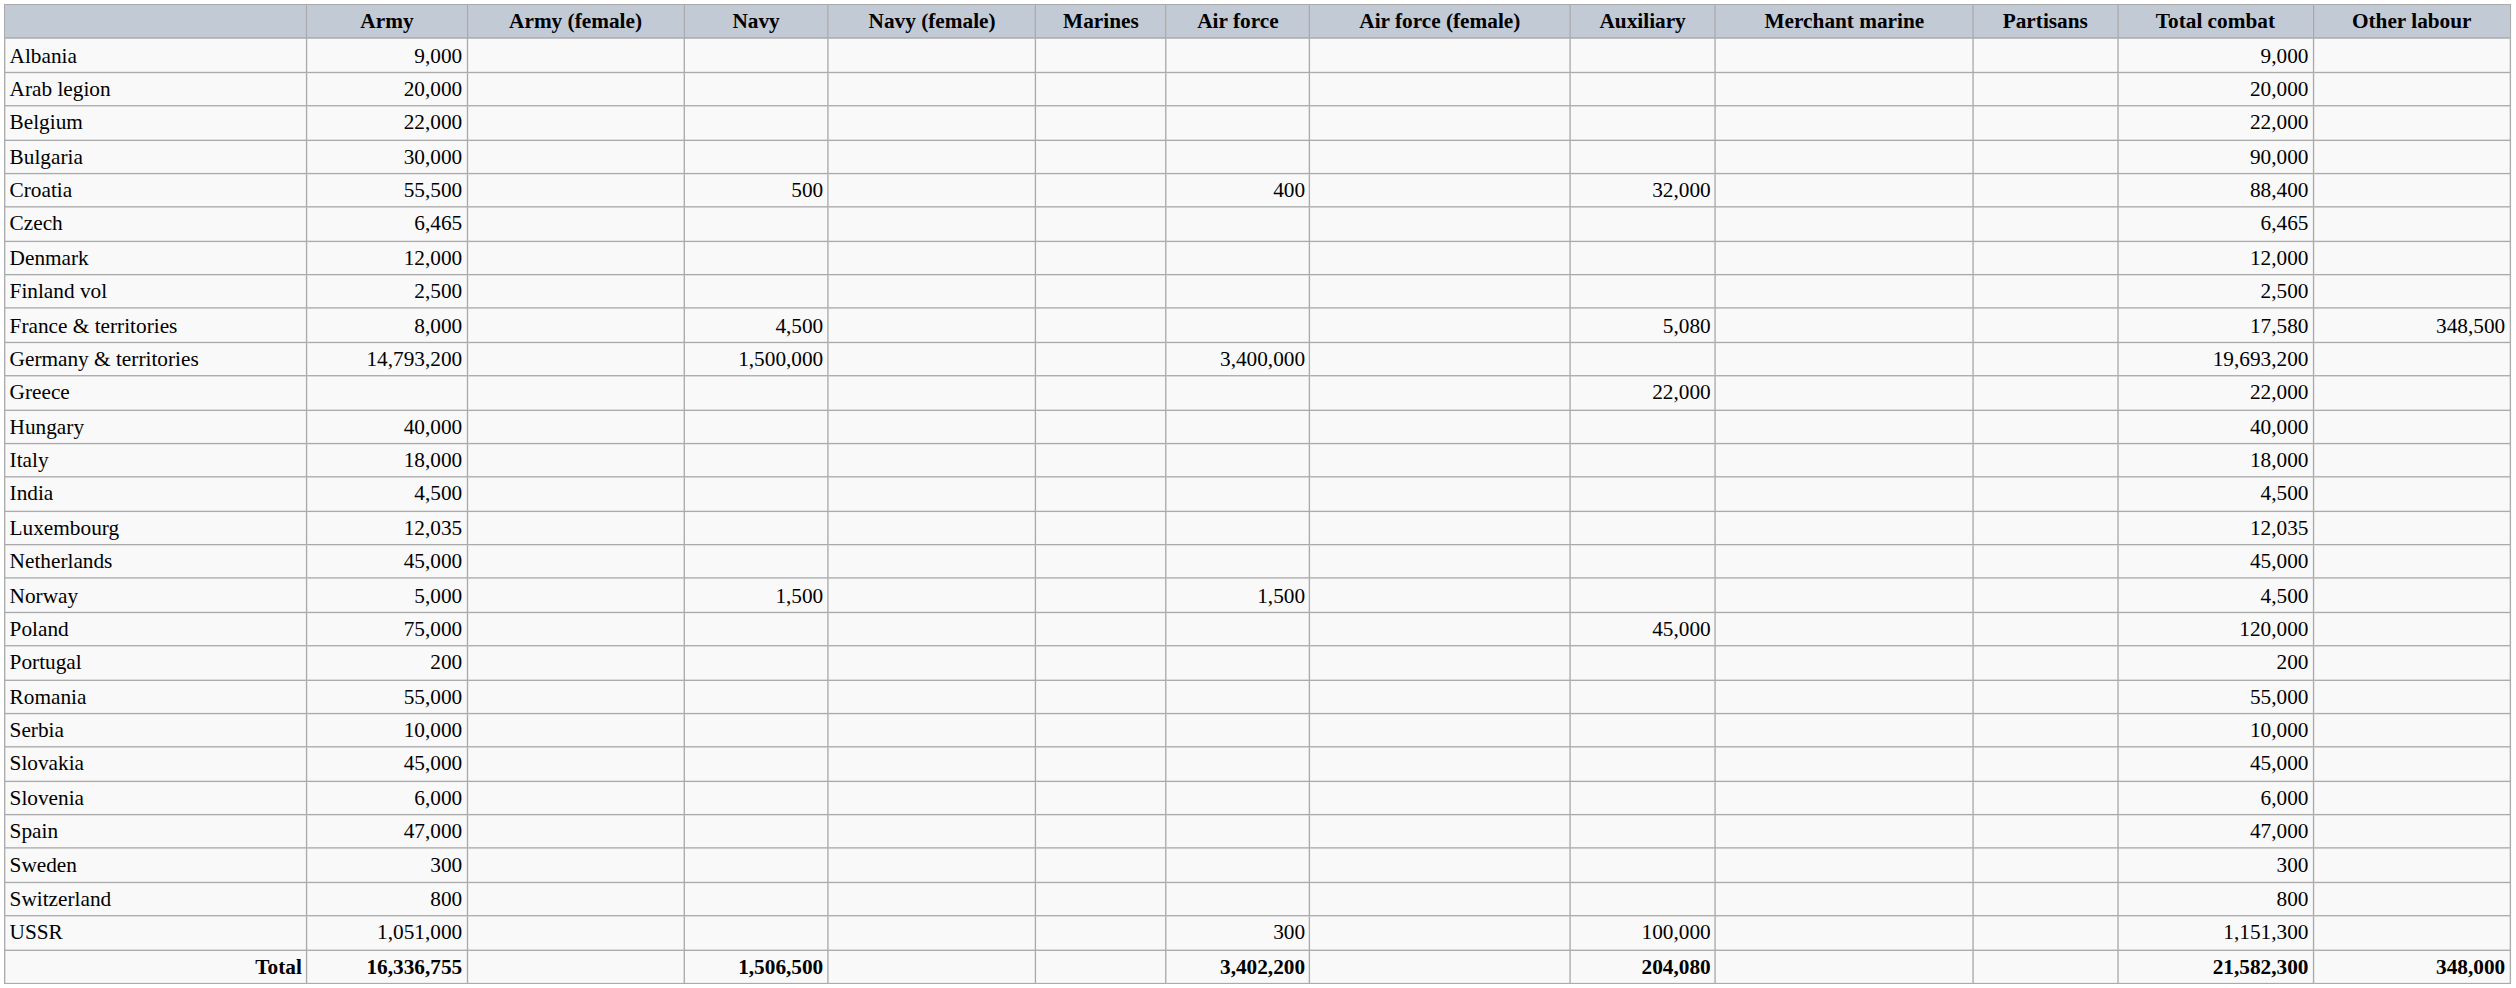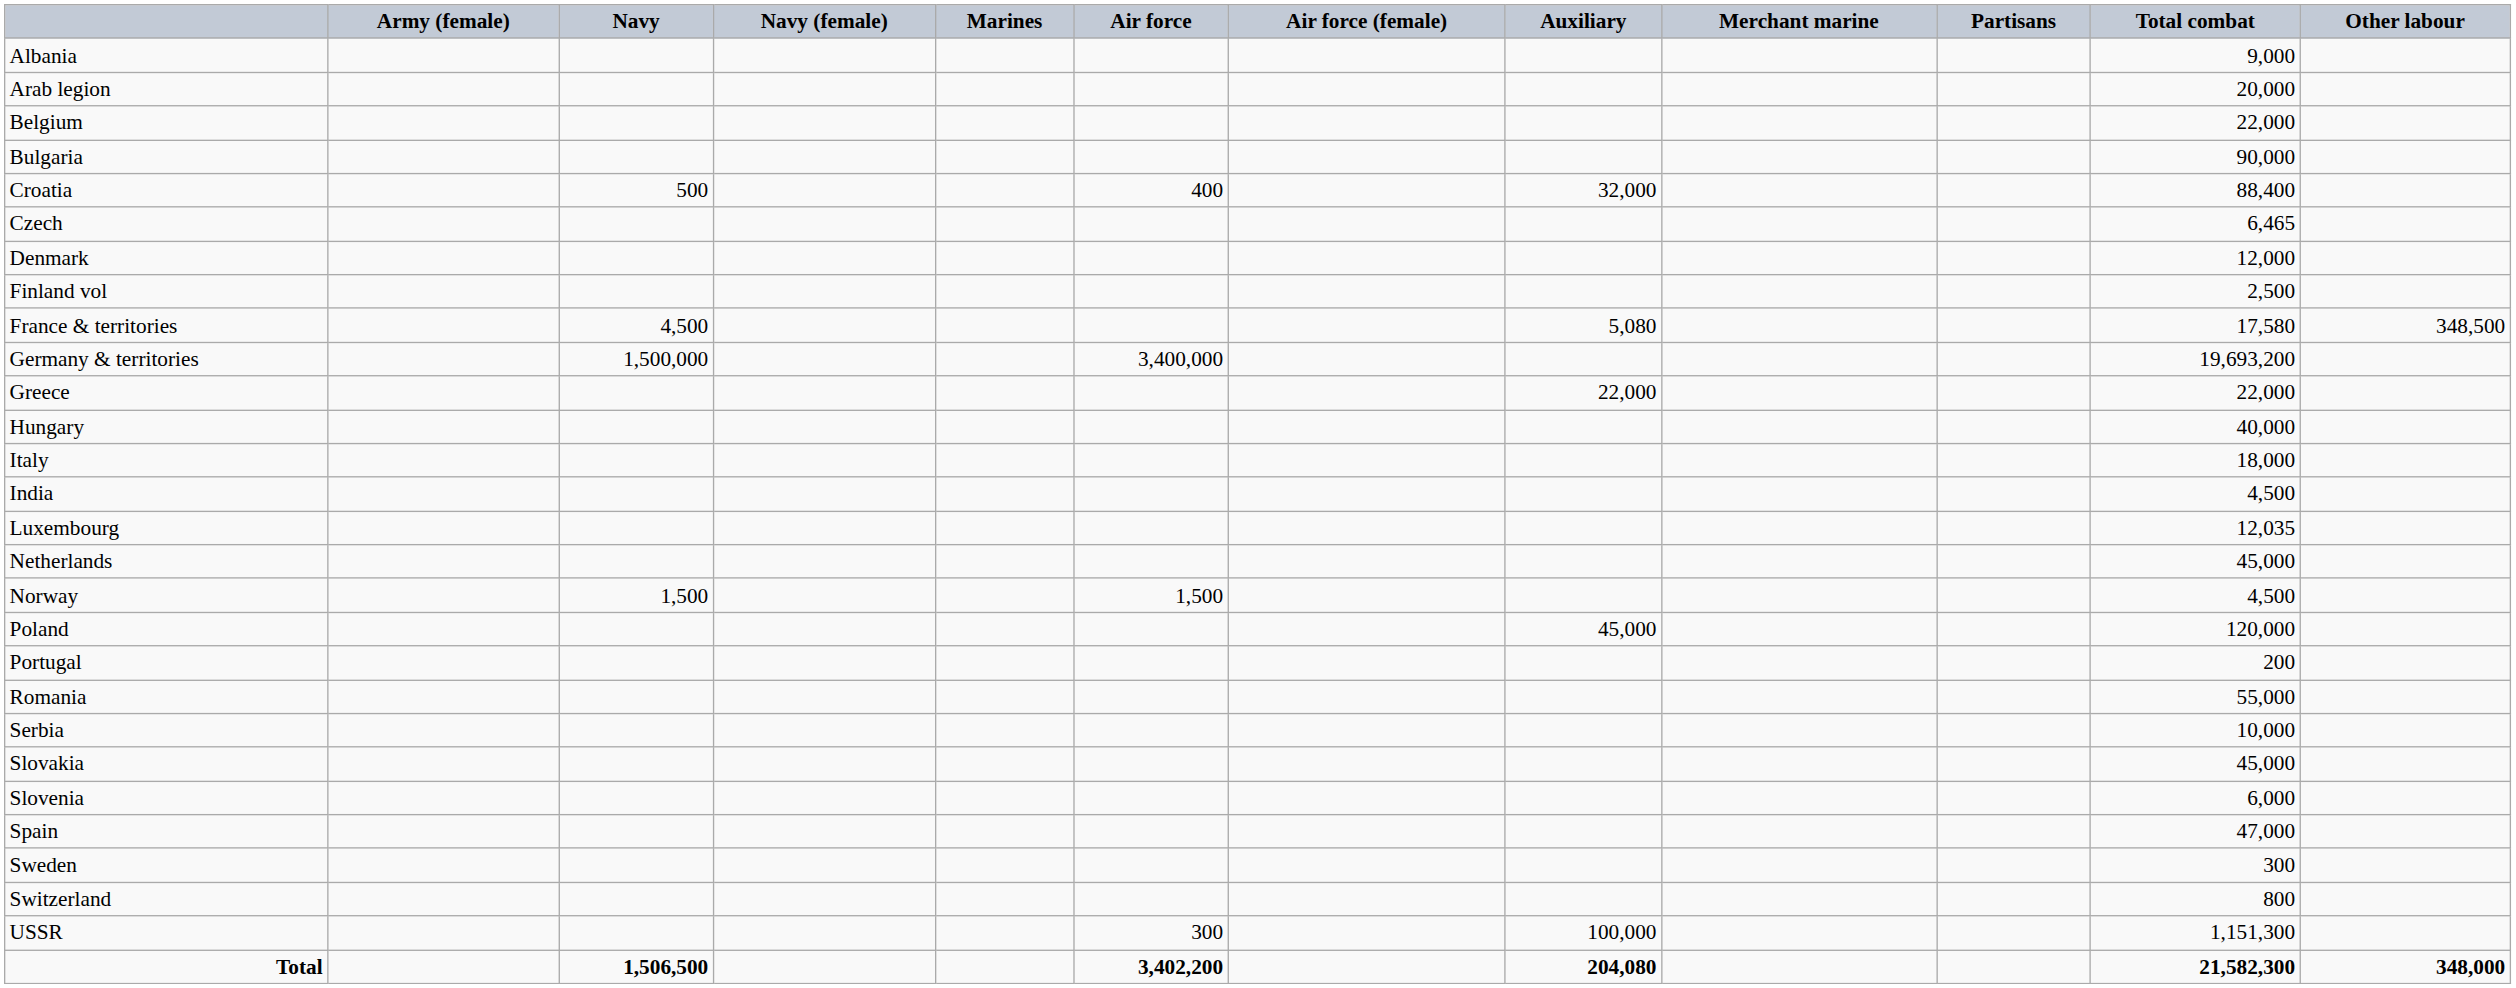- column: Army | 9,000 | 20,000 | 22,000 | 30,000 | 55,500 | 6,465 | 12,000 | 2,500 | 8,000 | 14,793,200 | 40,000 | 18,000 | 4,500 | 12,035 | 45,000 | 5,000 | 75,000 | 200 | 55,000 | 10,000 | 45,000 | 6,000 | 47,000 | 300 | 800 | 1,051,000 | 16,336,755
